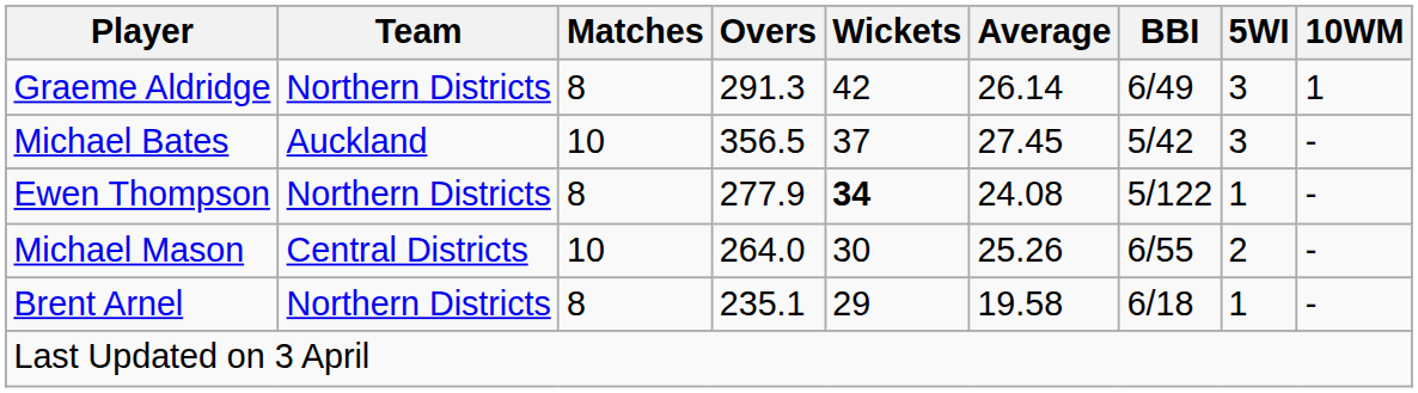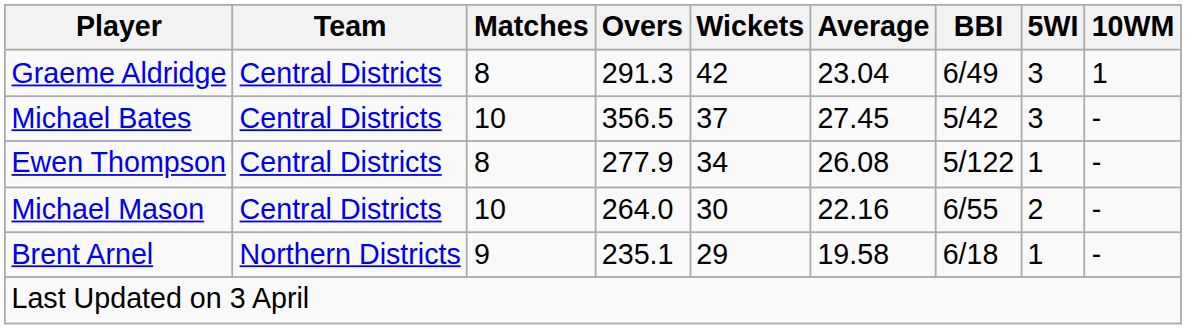Graeme Aldridge | Team: Northern Districts -> Central Districts
Graeme Aldridge | Average: 26.14 -> 23.04
Michael Bates | Team: Auckland -> Central Districts
Ewen Thompson | Team: Northern Districts -> Central Districts
Ewen Thompson | Wickets: bold -> normal
Ewen Thompson | Average: 24.08 -> 26.08
Michael Mason | Average: 25.26 -> 22.16
Brent Arnel | Matches: 8 -> 9
